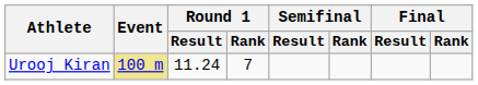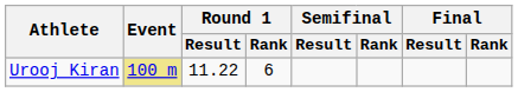Urooj Kiran | Round 1 / Result: 11.24 -> 11.22
Urooj Kiran | Round 1 / Rank: 7 -> 6
